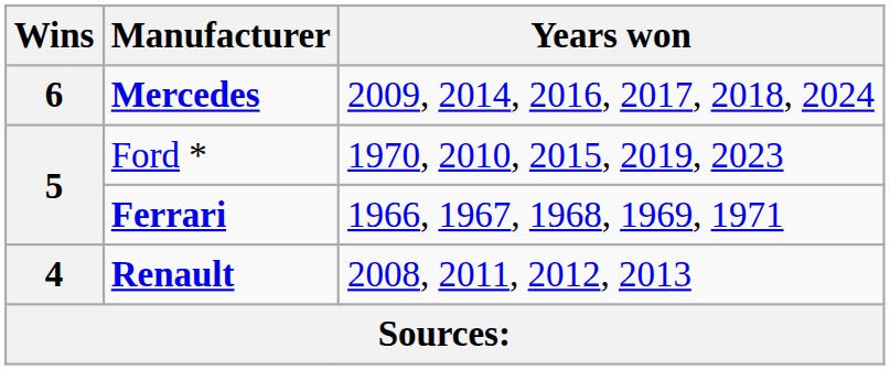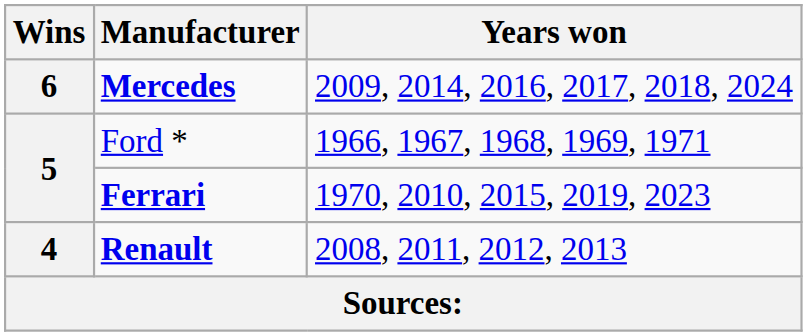Ford * | Years won: 1970, 2010, 2015, 2019, 2023 -> 1966, 1967, 1968, 1969, 1971
Ferrari | Years won: 1966, 1967, 1968, 1969, 1971 -> 1970, 2010, 2015, 2019, 2023
